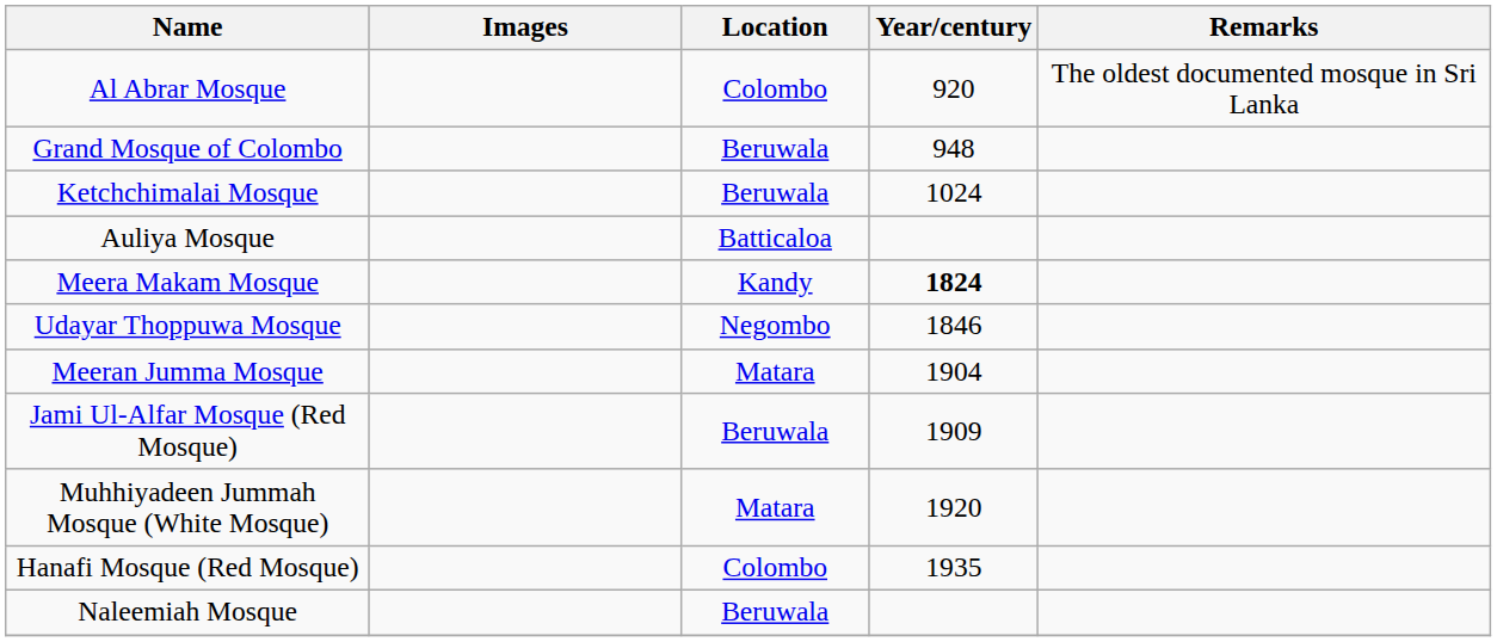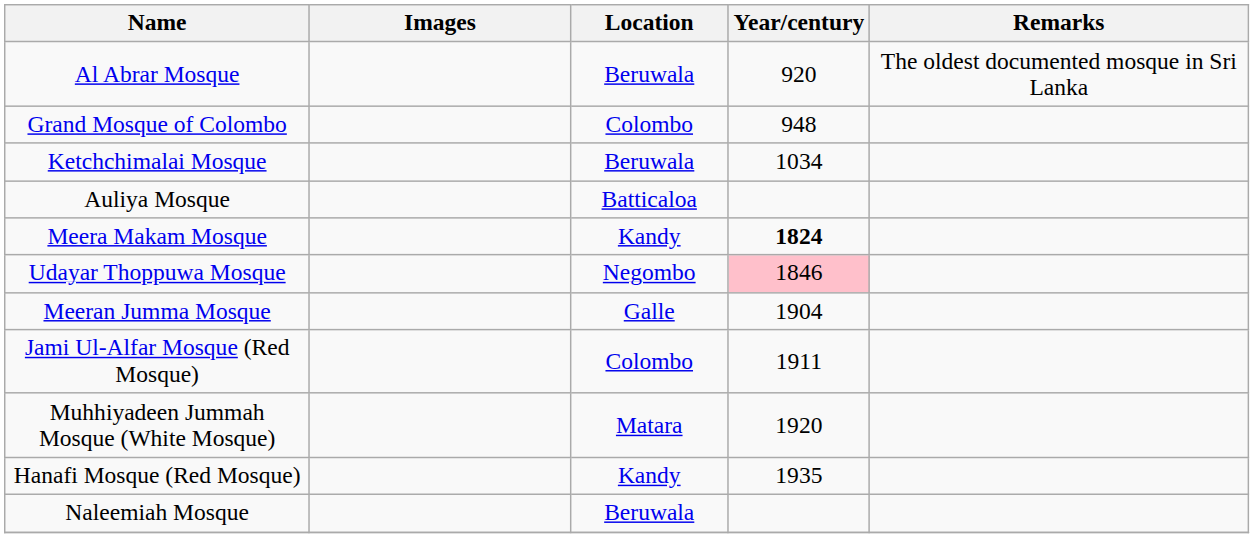Al Abrar Mosque | Location: Colombo -> Beruwala
Grand Mosque of Colombo | Location: Beruwala -> Colombo
Ketchchimalai Mosque | Year/century: 1024 -> 1034
Udayar Thoppuwa Mosque | Year/century: no background -> pink background
Meeran Jumma Mosque | Location: Matara -> Galle
Jami Ul-Alfar Mosque (Red Mosque) | Location: Beruwala -> Colombo
Jami Ul-Alfar Mosque (Red Mosque) | Year/century: 1909 -> 1911
Hanafi Mosque (Red Mosque) | Location: Colombo -> Kandy
